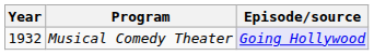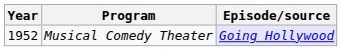Musical Comedy Theater | Year: 1932 -> 1952
